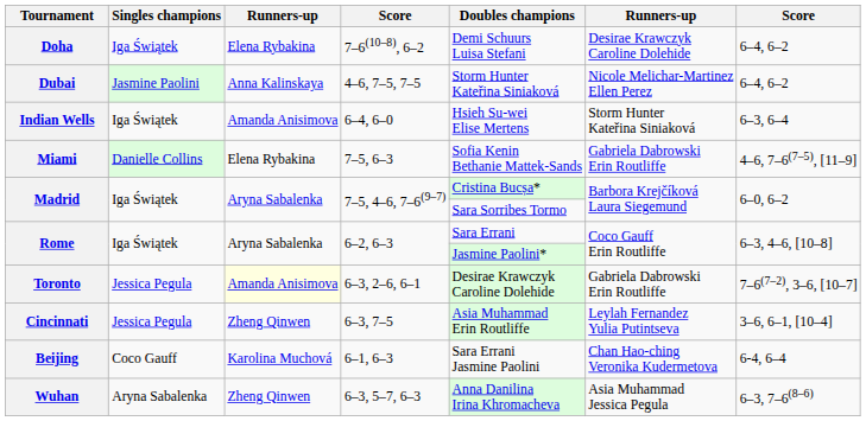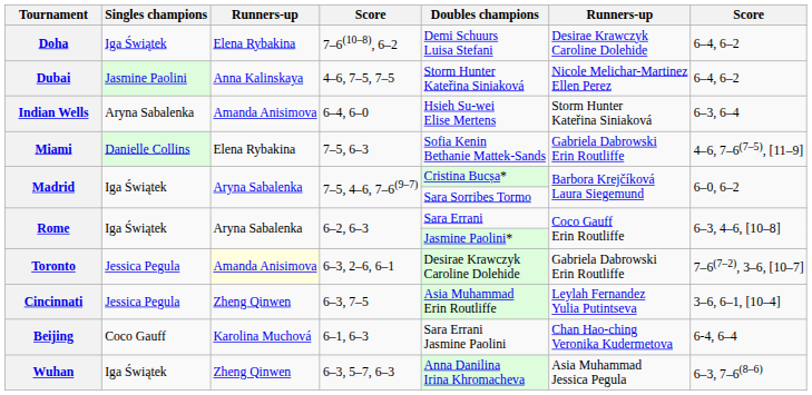Indian Wells | Singles champions: Iga Świątek -> Aryna Sabalenka
Wuhan | Singles champions: Aryna Sabalenka -> Iga Świątek
